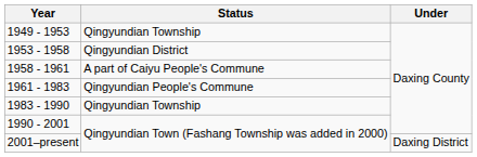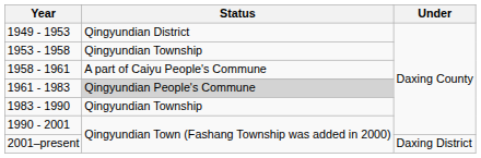1949 - 1953 | Status: Qingyundian Township -> Qingyundian District
1953 - 1958 | Status: Qingyundian District -> Qingyundian Township
1961 - 1983 | Status: no background -> lightgrey background
